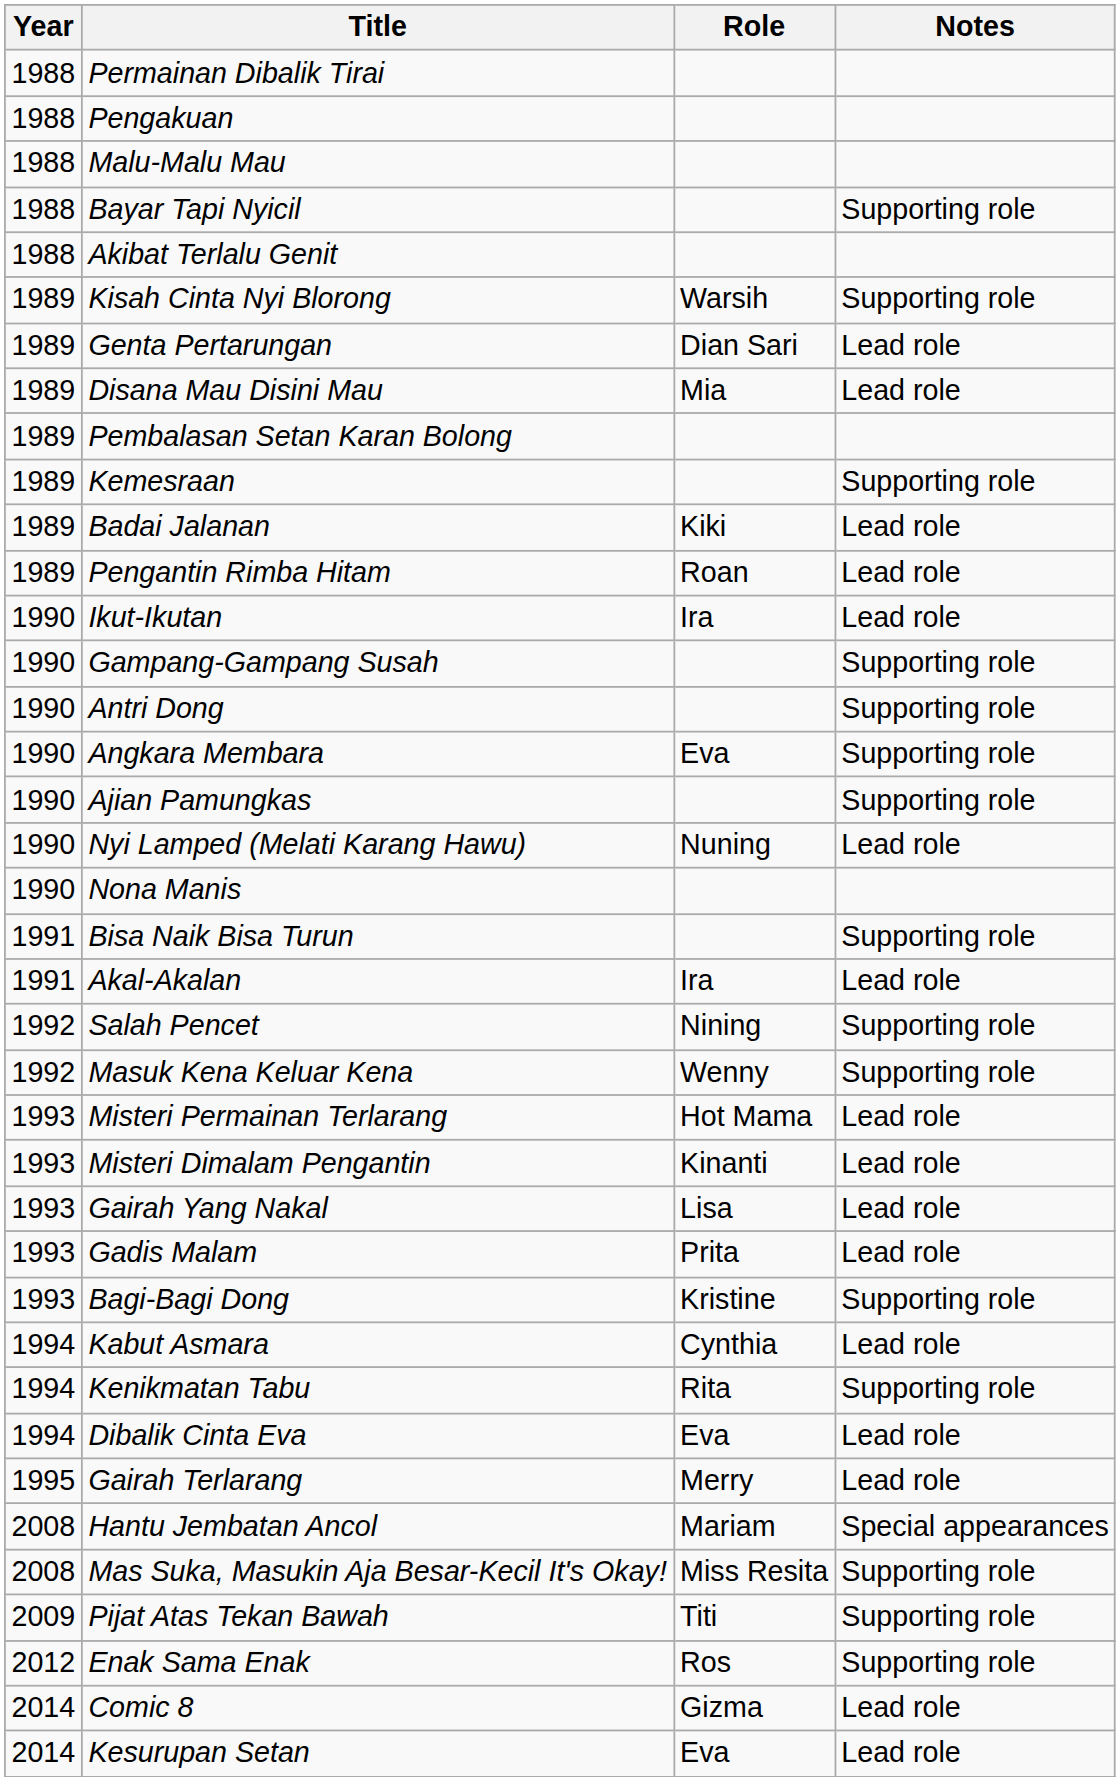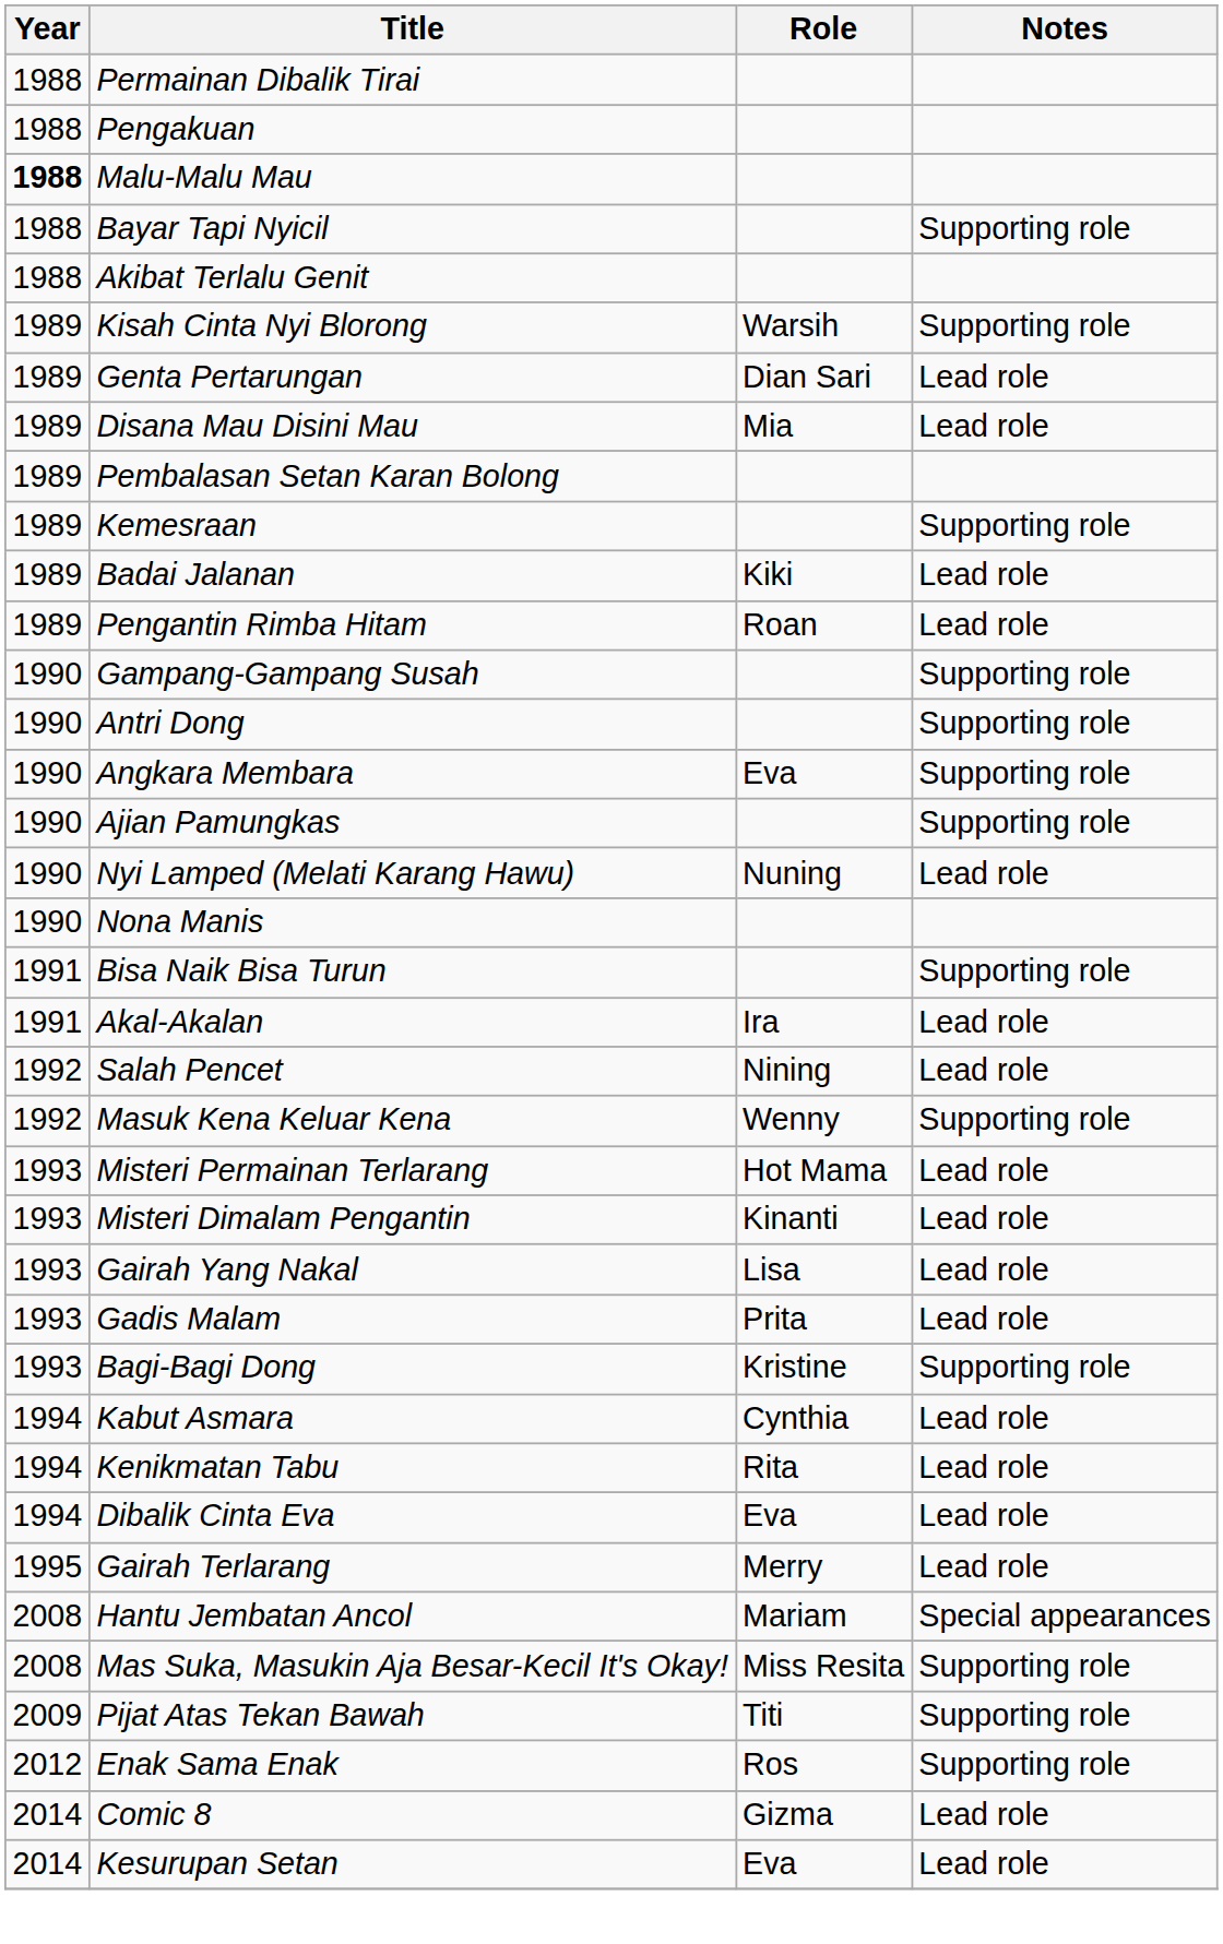Malu-Malu Mau | Year: normal -> bold
- row: 1990 | Ikut-Ikutan | Ira | Lead role
Salah Pencet | Notes: Supporting role -> Lead role
Kenikmatan Tabu | Notes: Supporting role -> Lead role
